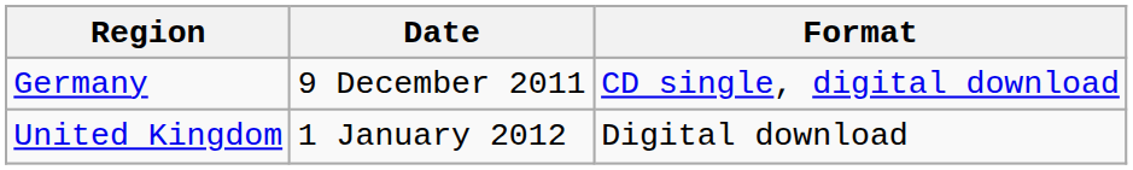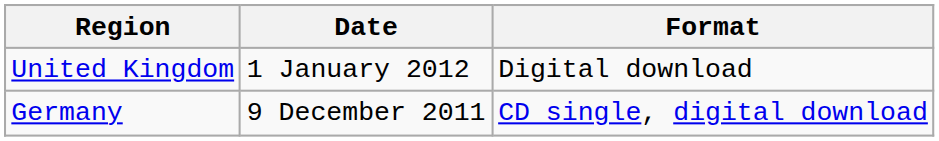rows swapped: Germany <-> United Kingdom
